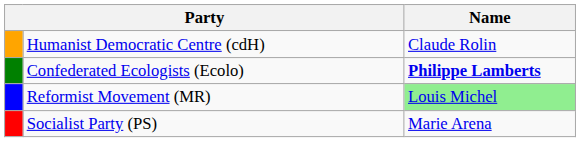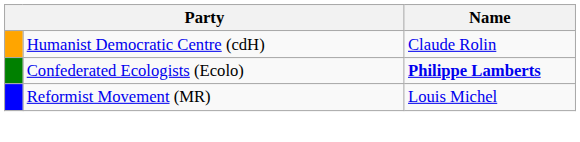Reformist Movement (MR) | Name: lightgreen background -> no background
- row: Socialist Party (PS) | Marie Arena
